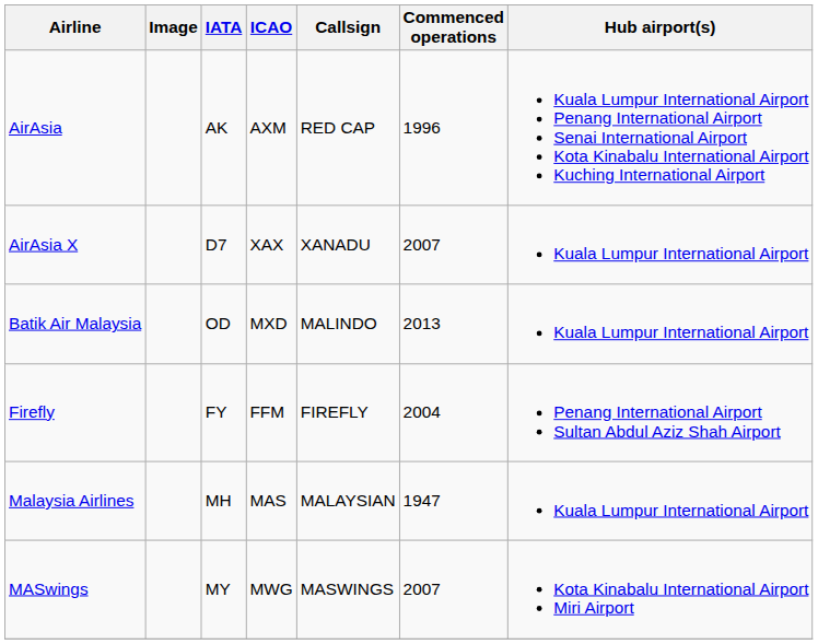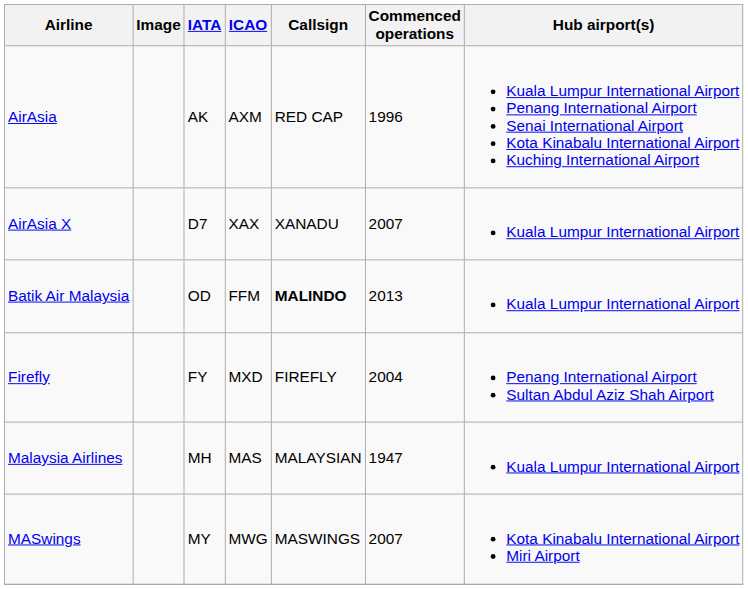Batik Air Malaysia | ICAO: MXD -> FFM
Batik Air Malaysia | Callsign: normal -> bold
Firefly | ICAO: FFM -> MXD
